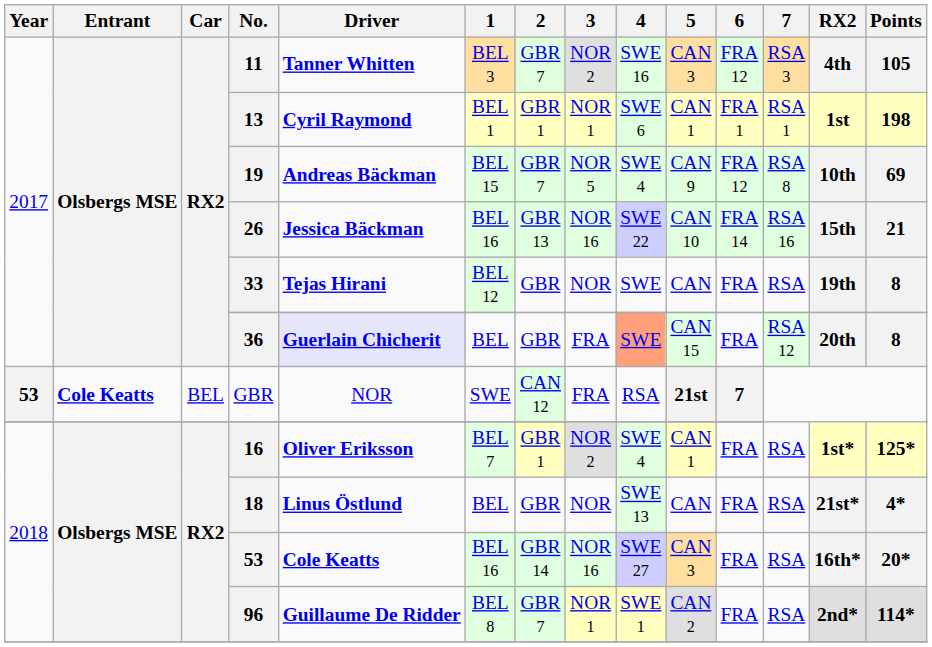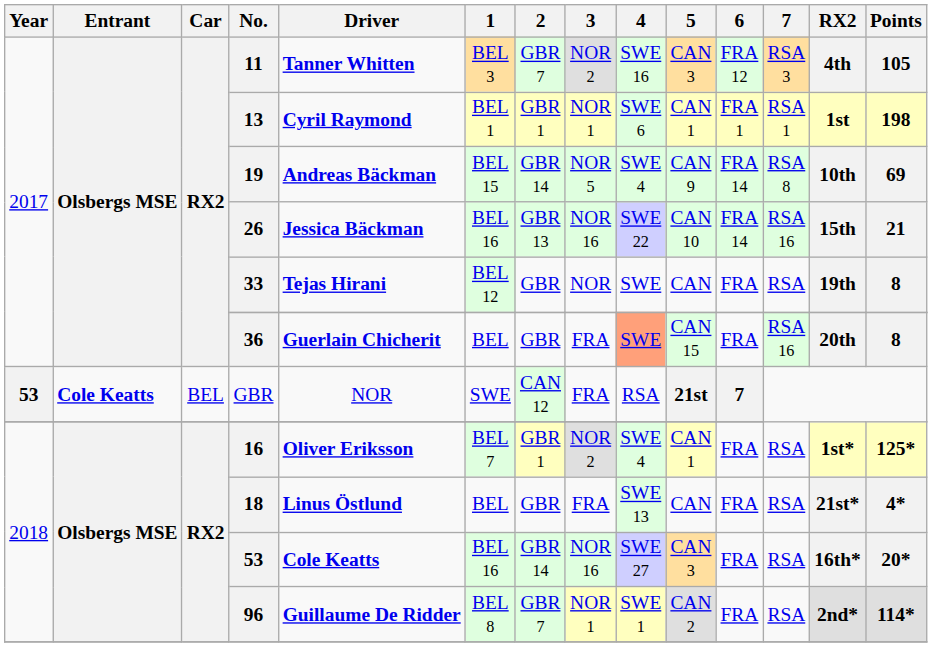19 | 2: GBR 7 -> GBR 14
19 | 6: FRA 12 -> FRA 14
36 | Driver: lavender background -> no background
36 | 7: RSA 12 -> RSA 16
18 | 3: NOR -> FRA
